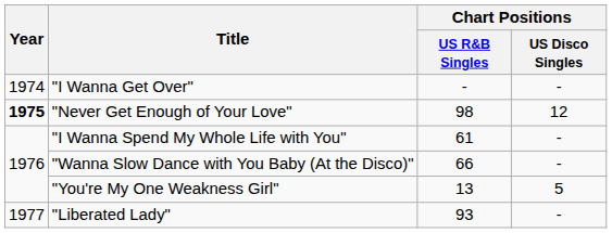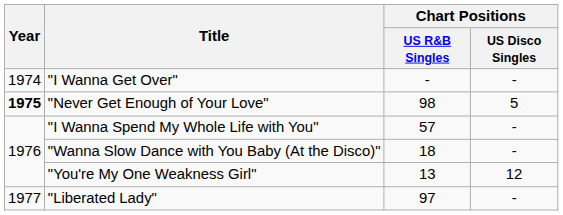"Never Get Enough of Your Love" | Chart Positions / US Disco Singles: 12 -> 5
"I Wanna Spend My Whole Life with You" | Chart Positions / US R&B Singles: 61 -> 57
"Wanna Slow Dance with You Baby (At the Disco)" | Chart Positions / US R&B Singles: 66 -> 18
"You're My One Weakness Girl" | Chart Positions / US Disco Singles: 5 -> 12
"Liberated Lady" | Chart Positions / US R&B Singles: 93 -> 97
